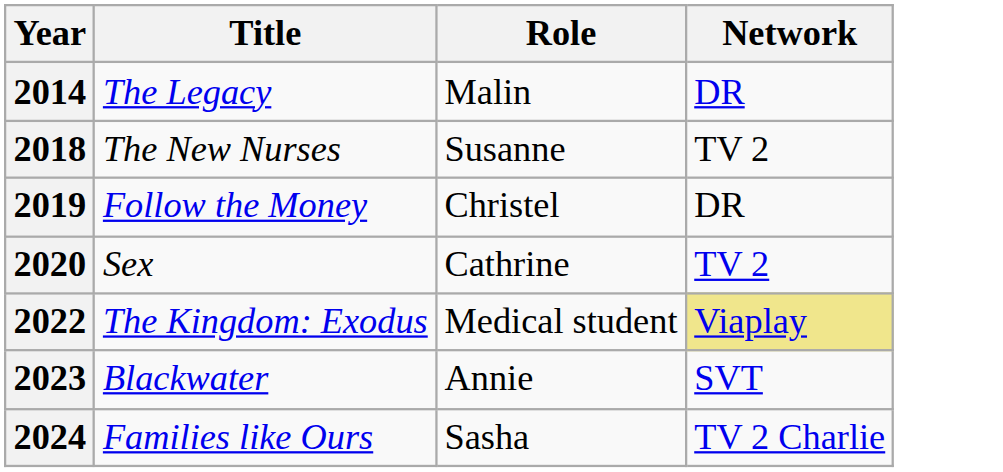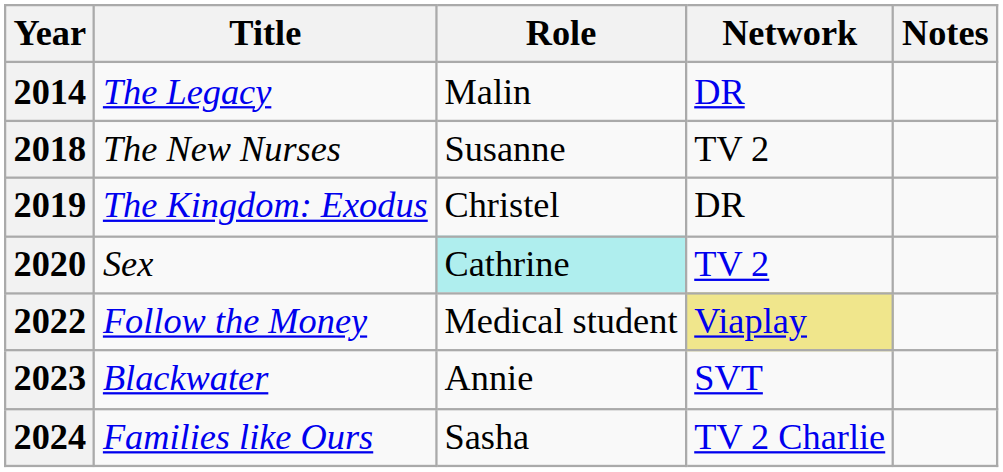+ column: Notes
2019 | Title: Follow the Money -> The Kingdom: Exodus
2020 | Role: no background -> paleturquoise background
2022 | Title: The Kingdom: Exodus -> Follow the Money
